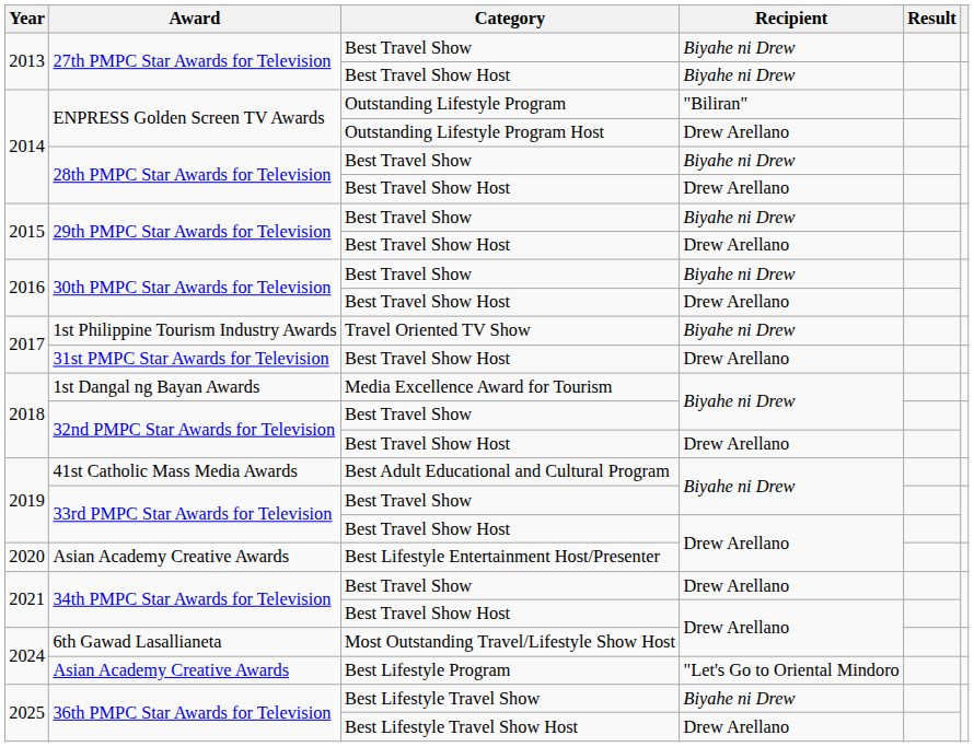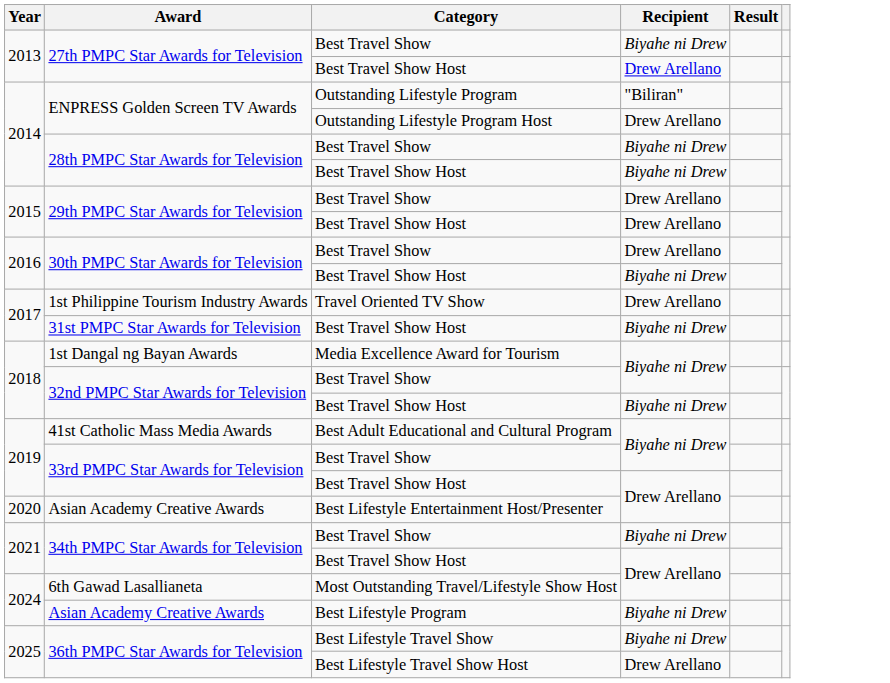27th PMPC Star Awards for Television / Best Travel Show Host | Recipient: Biyahe ni Drew -> Drew Arellano
28th PMPC Star Awards for Television / Best Travel Show Host | Recipient: Drew Arellano -> Biyahe ni Drew
29th PMPC Star Awards for Television / Best Travel Show | Recipient: Biyahe ni Drew -> Drew Arellano
30th PMPC Star Awards for Television / Best Travel Show | Recipient: Biyahe ni Drew -> Drew Arellano
30th PMPC Star Awards for Television / Best Travel Show Host | Recipient: Drew Arellano -> Biyahe ni Drew
1st Philippine Tourism Industry Awards | Recipient: Biyahe ni Drew -> Drew Arellano
31st PMPC Star Awards for Television | Recipient: Drew Arellano -> Biyahe ni Drew
32nd PMPC Star Awards for Television / Best Travel Show Host | Recipient: Drew Arellano -> Biyahe ni Drew
34th PMPC Star Awards for Television / Best Travel Show | Recipient: Drew Arellano -> Biyahe ni Drew
Asian Academy Creative Awards / Best Lifestyle Program | Recipient: "Let's Go to Oriental Mindoro -> Biyahe ni Drew
